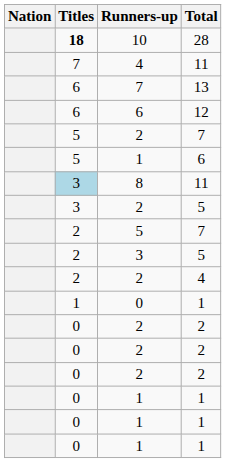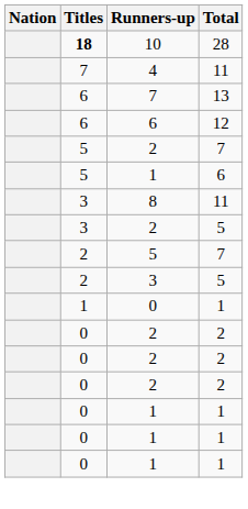8 | Titles: lightblue background -> no background
- row: 2 | 2 | 4
